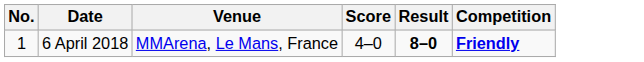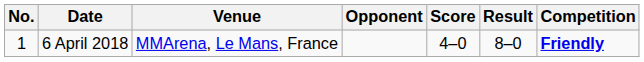+ column: Opponent
6 April 2018 | Result: bold -> normal
